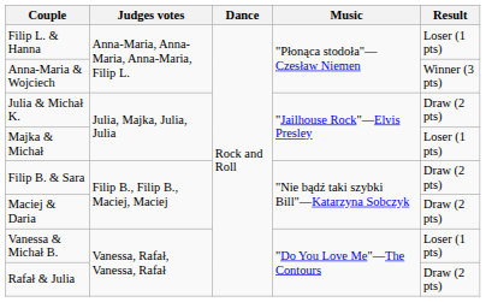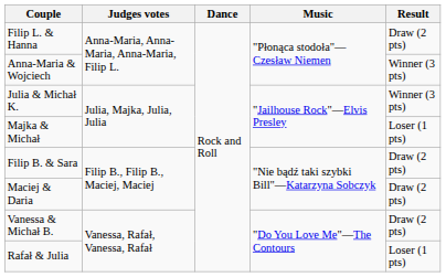Filip L. & Hanna | Result: Loser (1 pts) -> Draw (2 pts)
Julia & Michał K. | Result: Draw (2 pts) -> Winner (3 pts)
Vanessa & Michał B. | Result: Loser (1 pts) -> Draw (2 pts)
Rafał & Julia | Result: Draw (2 pts) -> Loser (1 pts)
